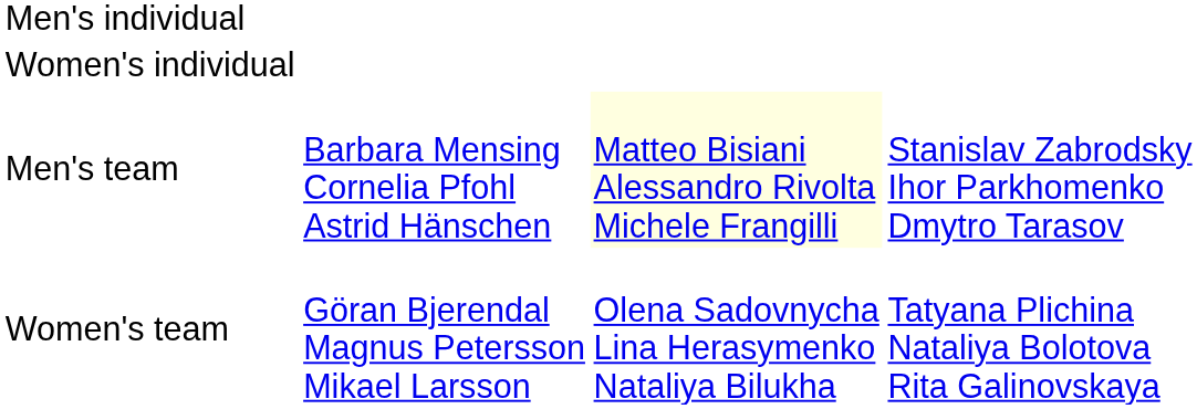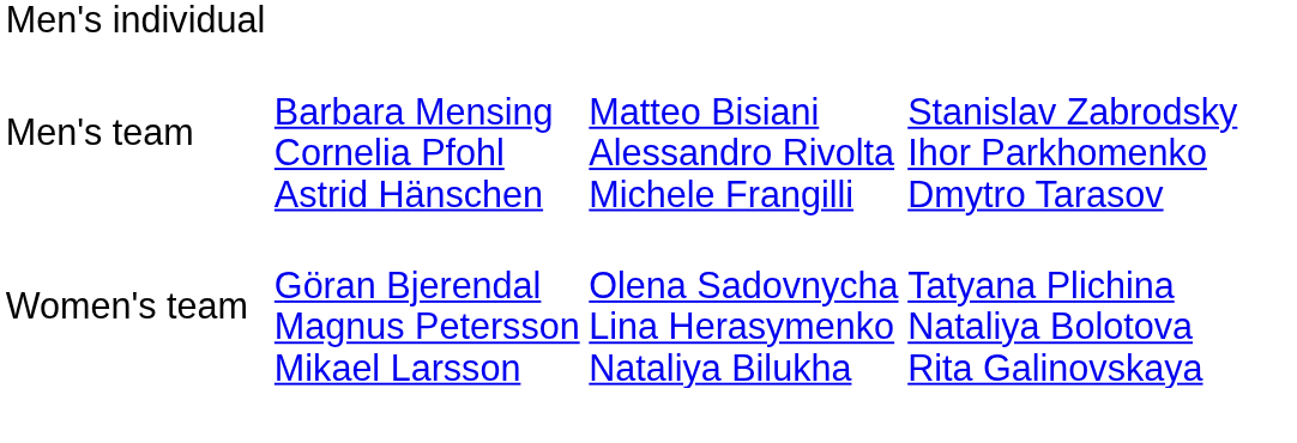- row: Women's individual
Men's team | column 3: lightyellow background -> no background
